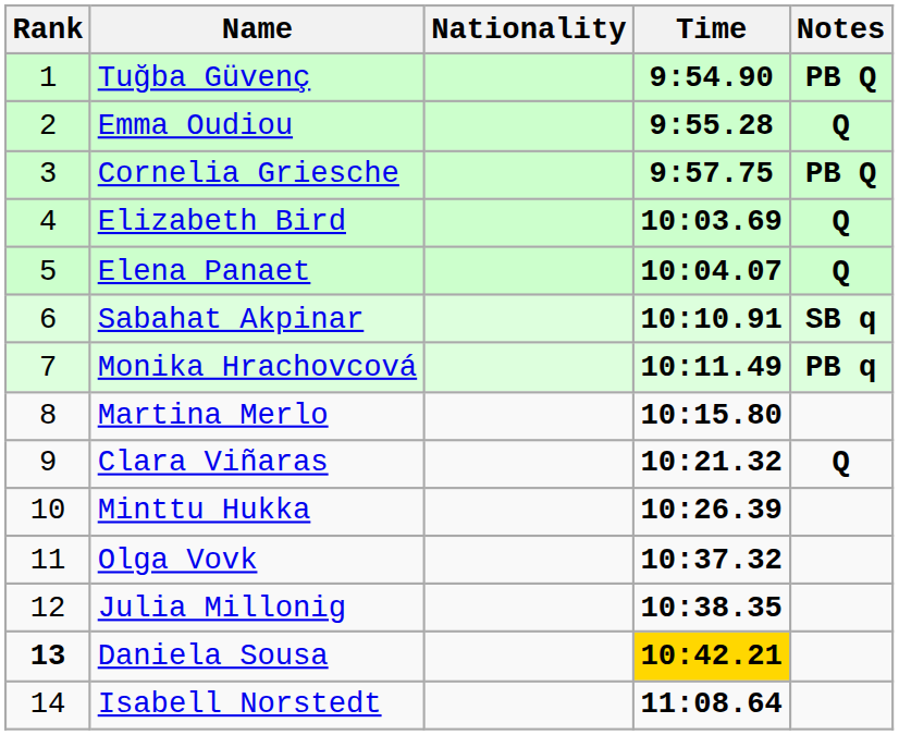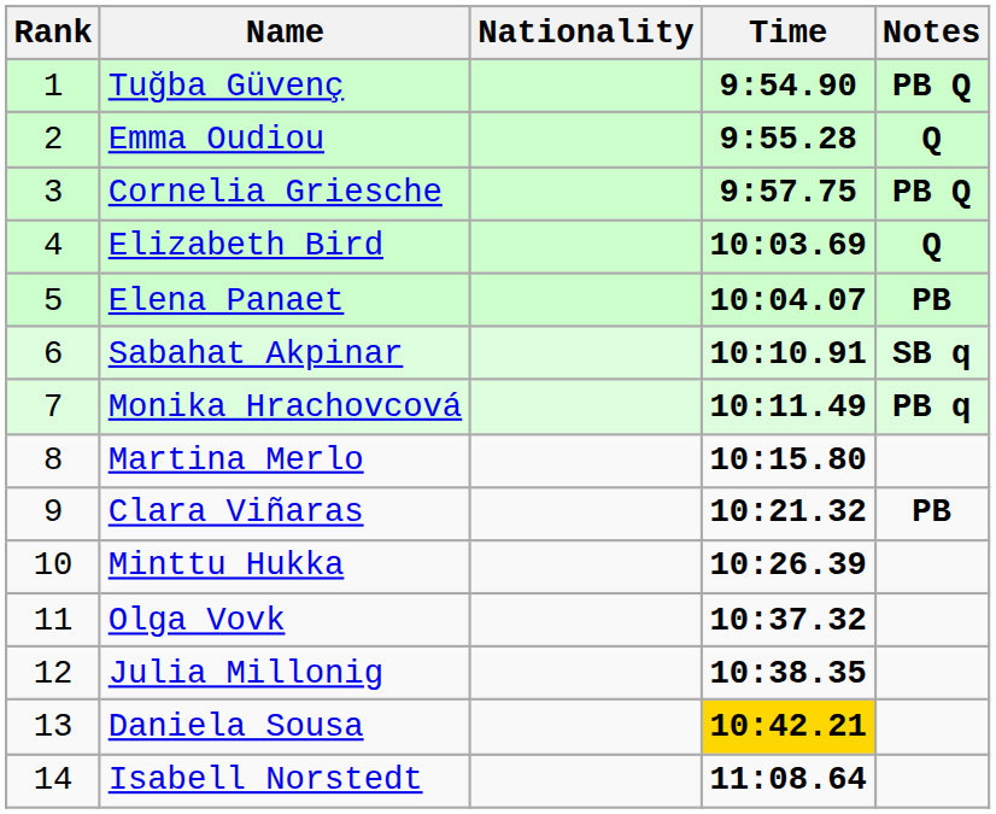Elena Panaet | Notes: Q -> PB
Clara Viñaras | Notes: Q -> PB
Daniela Sousa | Rank: bold -> normal
